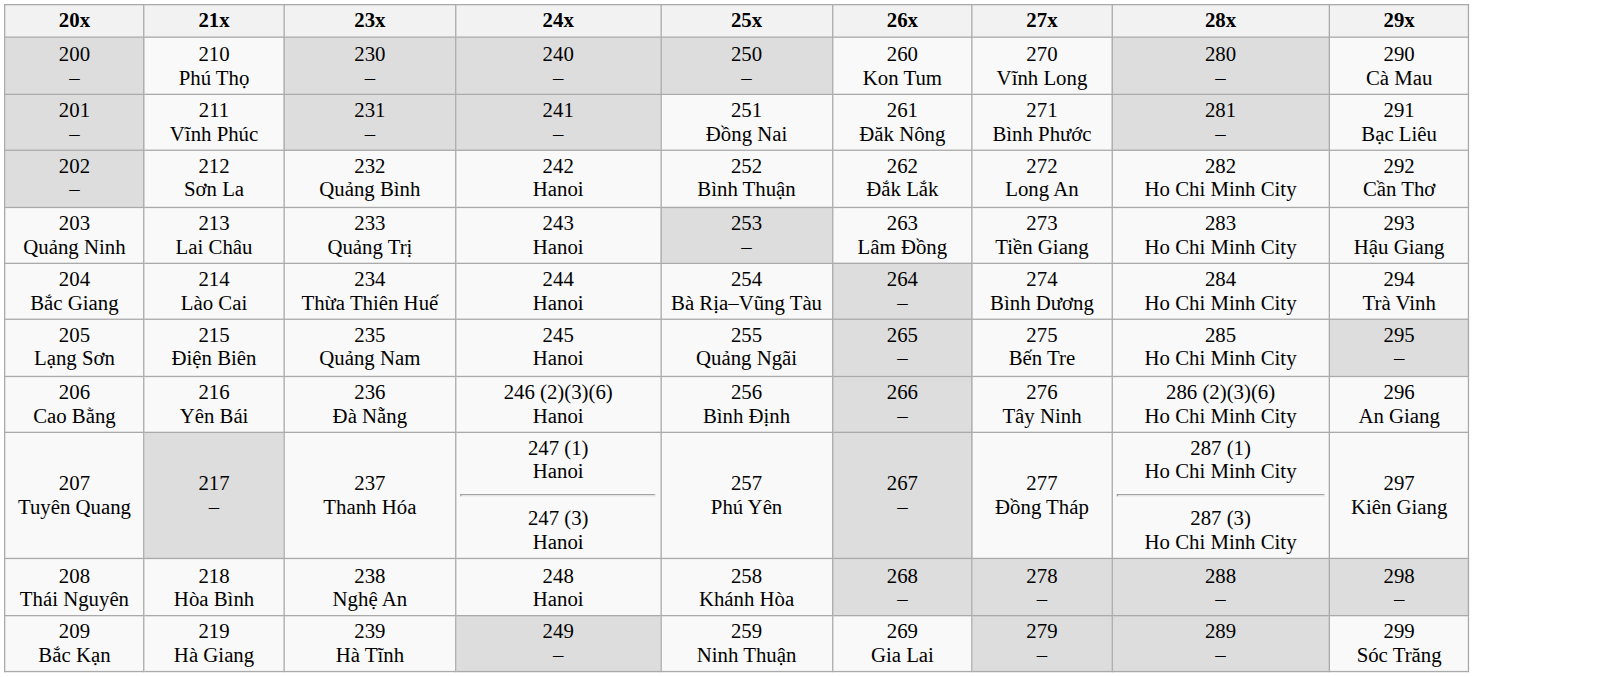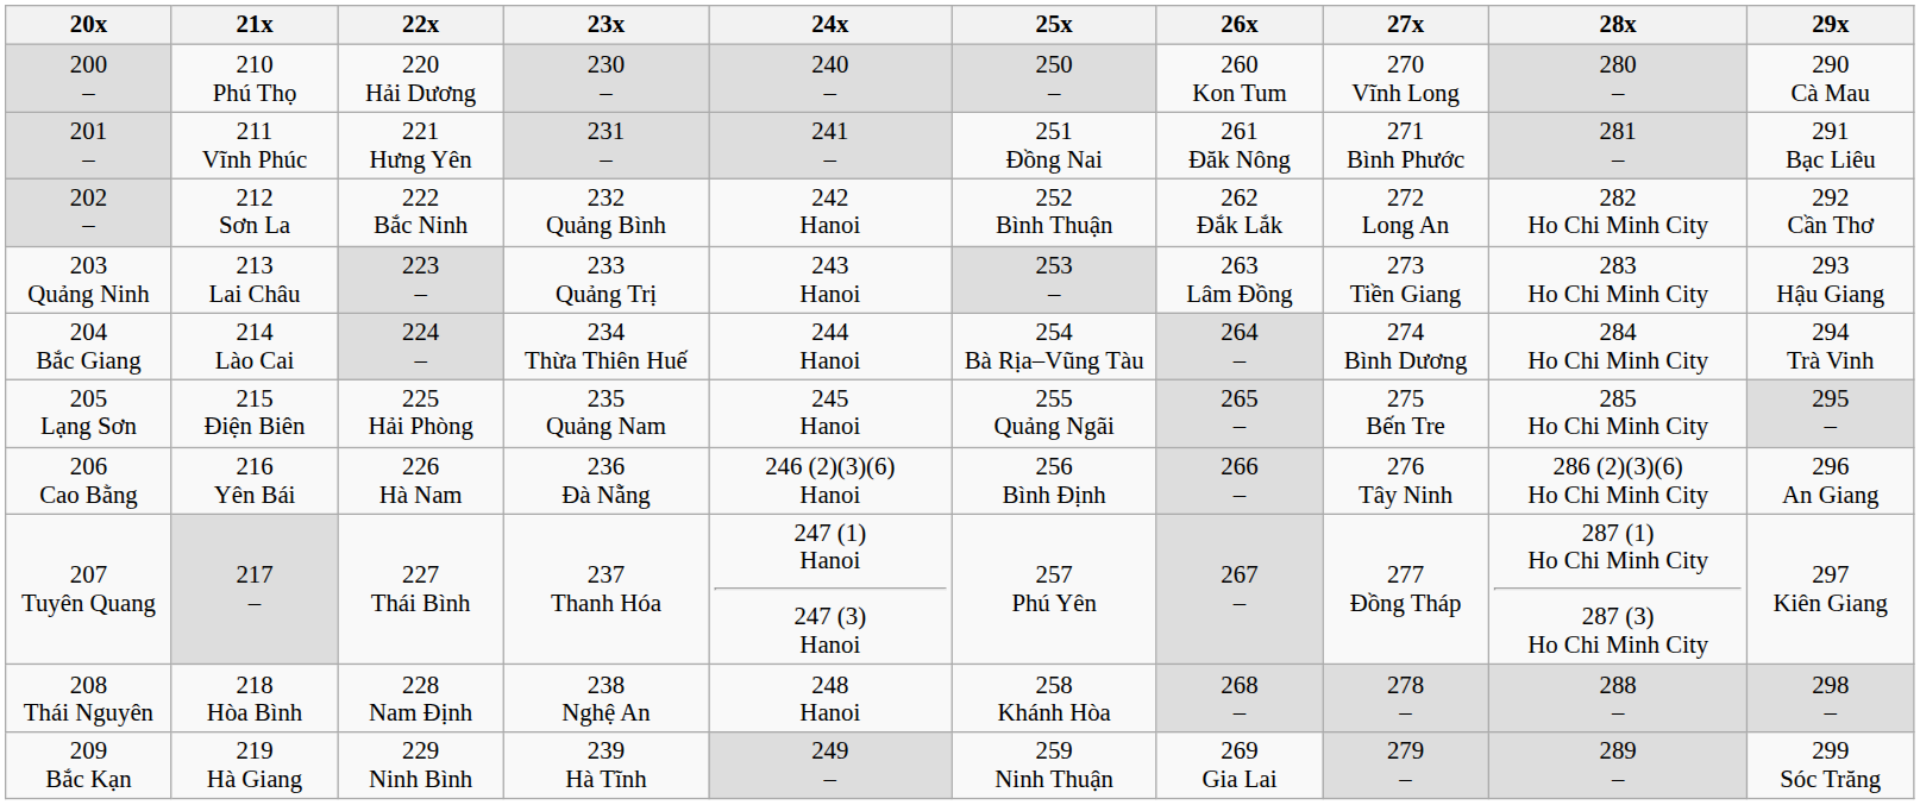+ column: 22x | 220 Hải Dương | 221 Hưng Yên | 222 Bắc Ninh | 223 – | 224 – | 225 Hải Phòng | 226 Hà Nam | 227 Thái Bình | 228 Nam Định | 229 Ninh Bình
